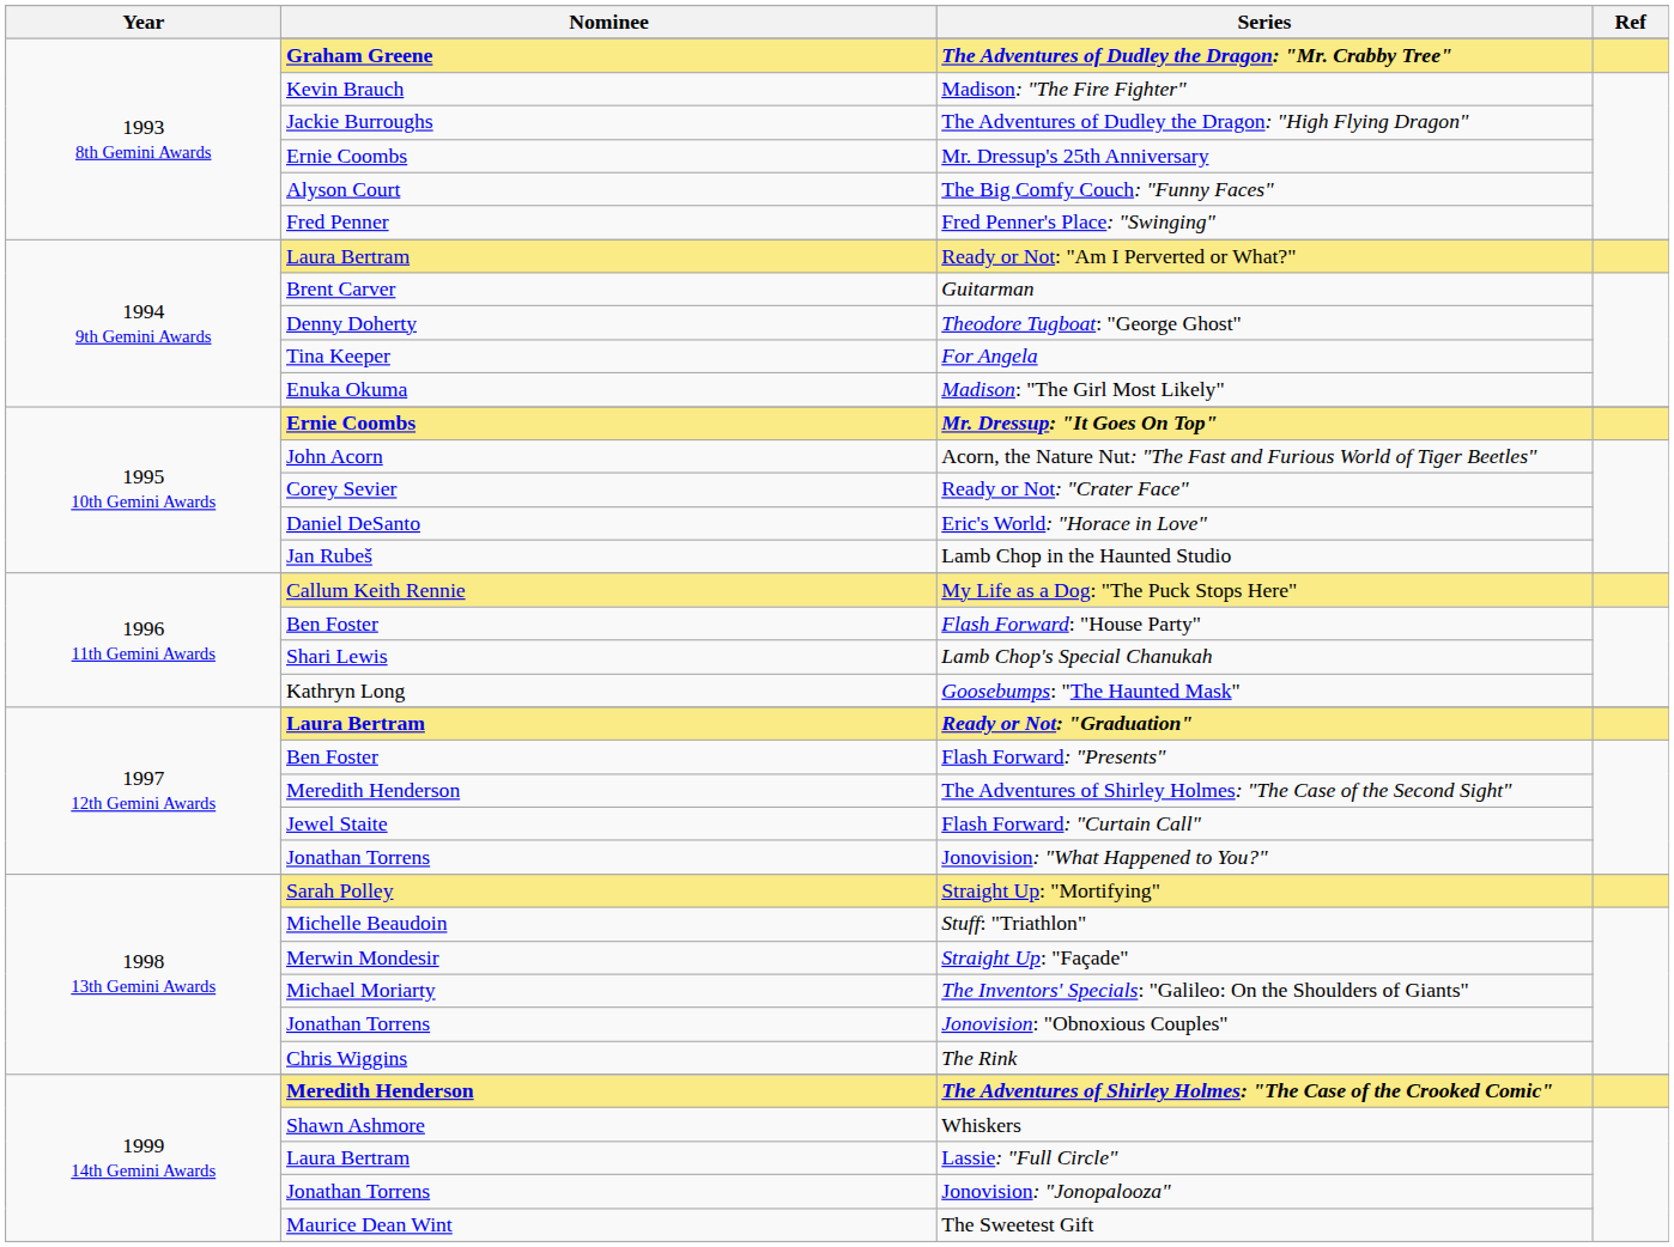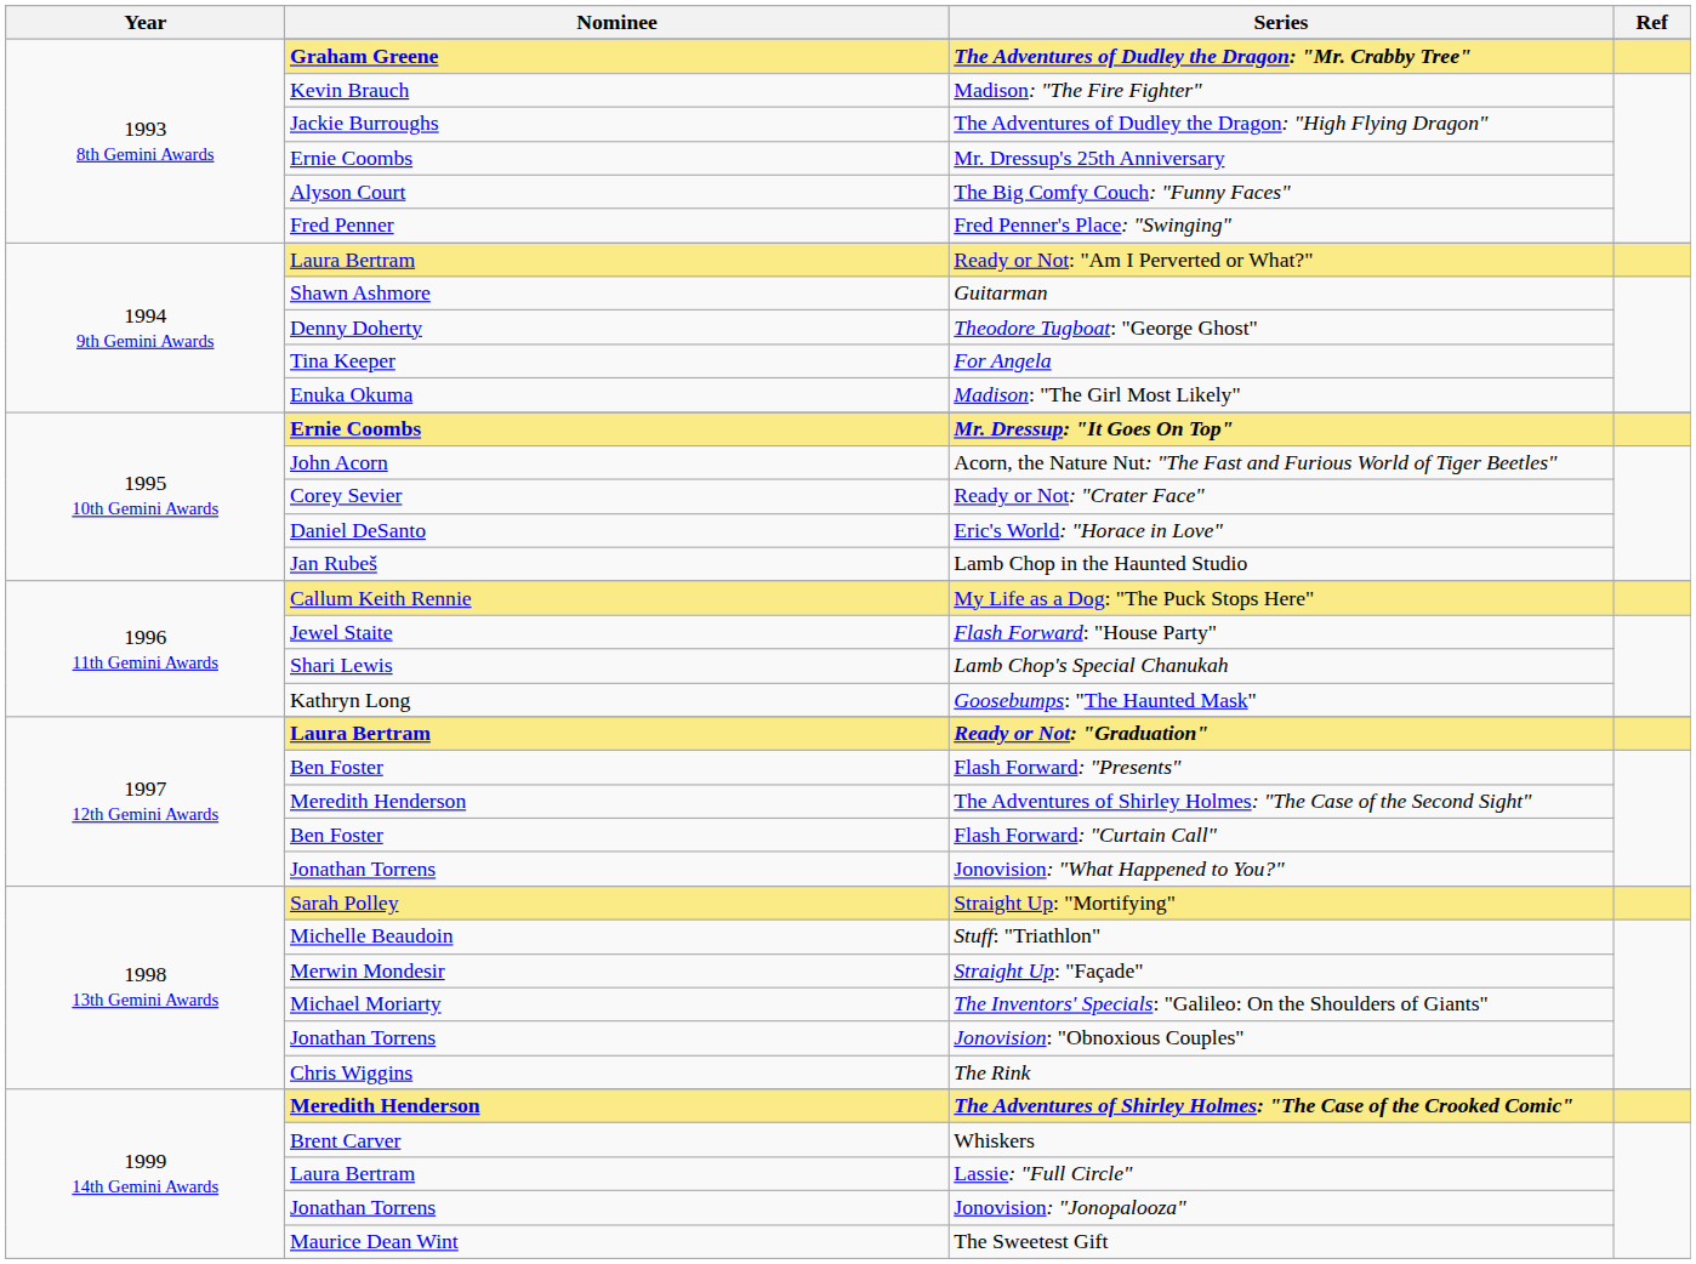Guitarman | Nominee: Brent Carver -> Shawn Ashmore
Flash Forward: "House Party" | Nominee: Ben Foster -> Jewel Staite
Flash Forward: "Curtain Call" | Nominee: Jewel Staite -> Ben Foster
Whiskers | Nominee: Shawn Ashmore -> Brent Carver
